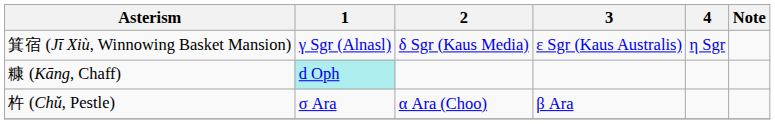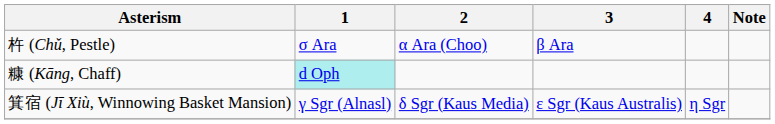rows swapped: 箕宿 (Jī Xiù, Winnowing Basket Mansion) <-> 杵 (Chǔ, Pestle)
